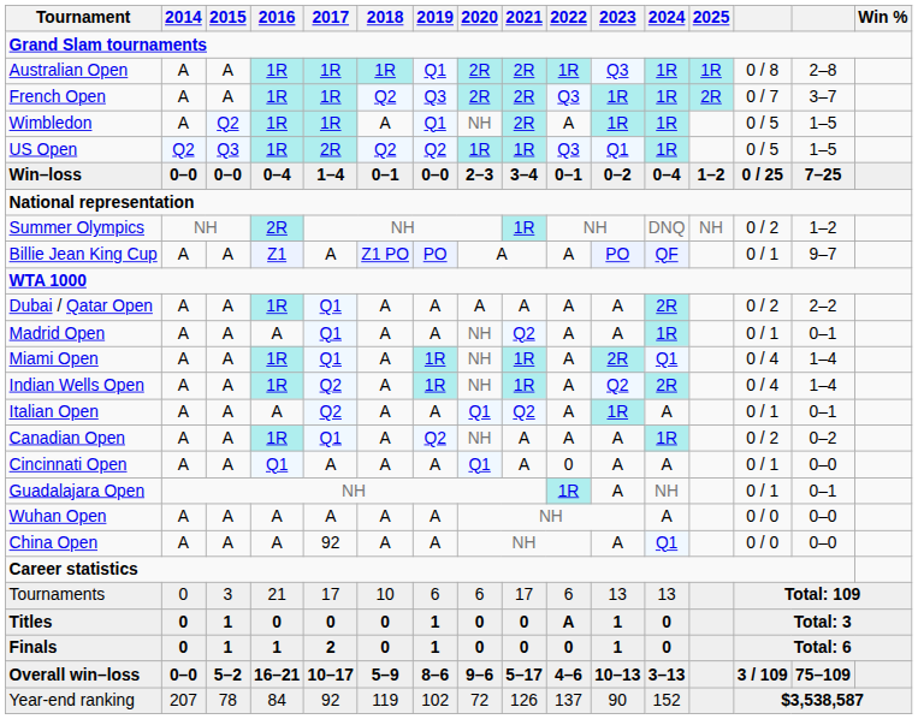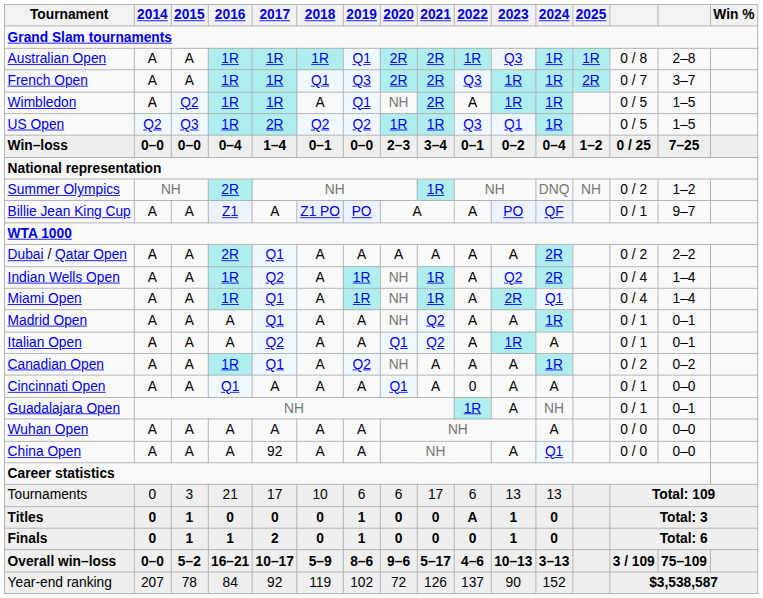French Open | 2018: Q2 -> Q1
Dubai / Qatar Open | 2016: 1R -> 2R
rows swapped: Indian Wells Open <-> Madrid Open
